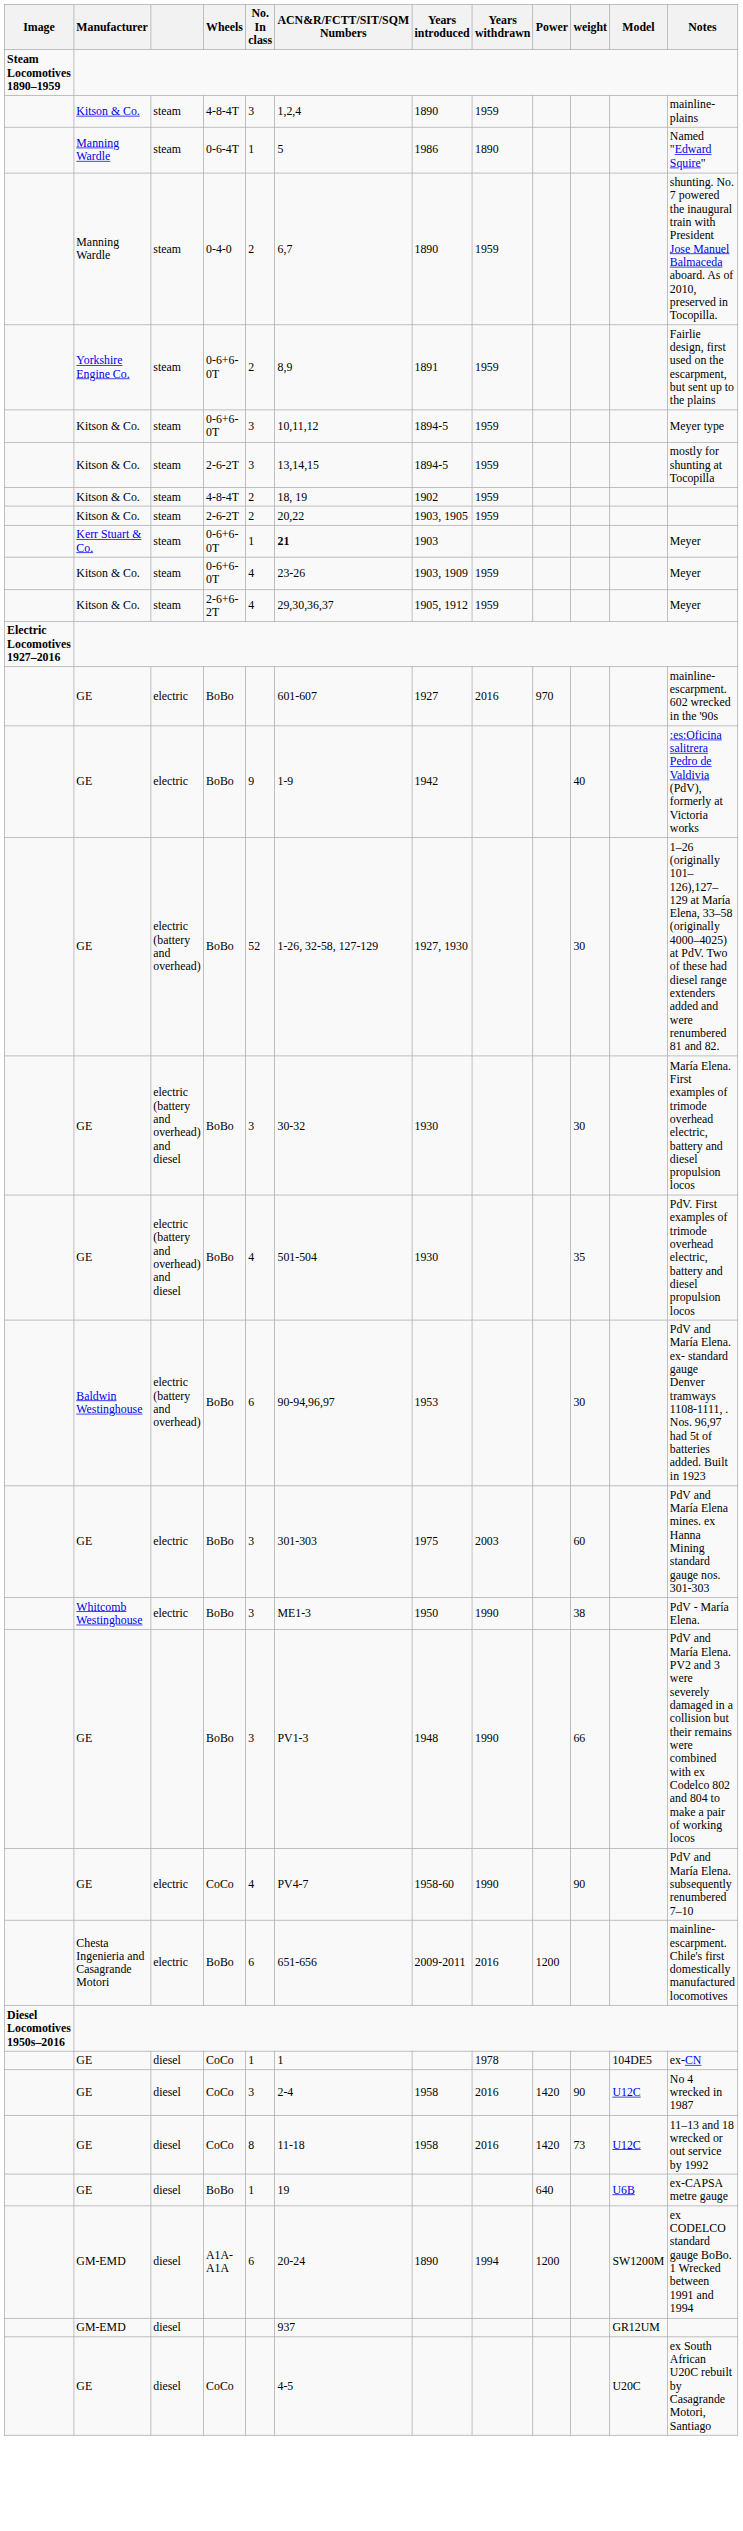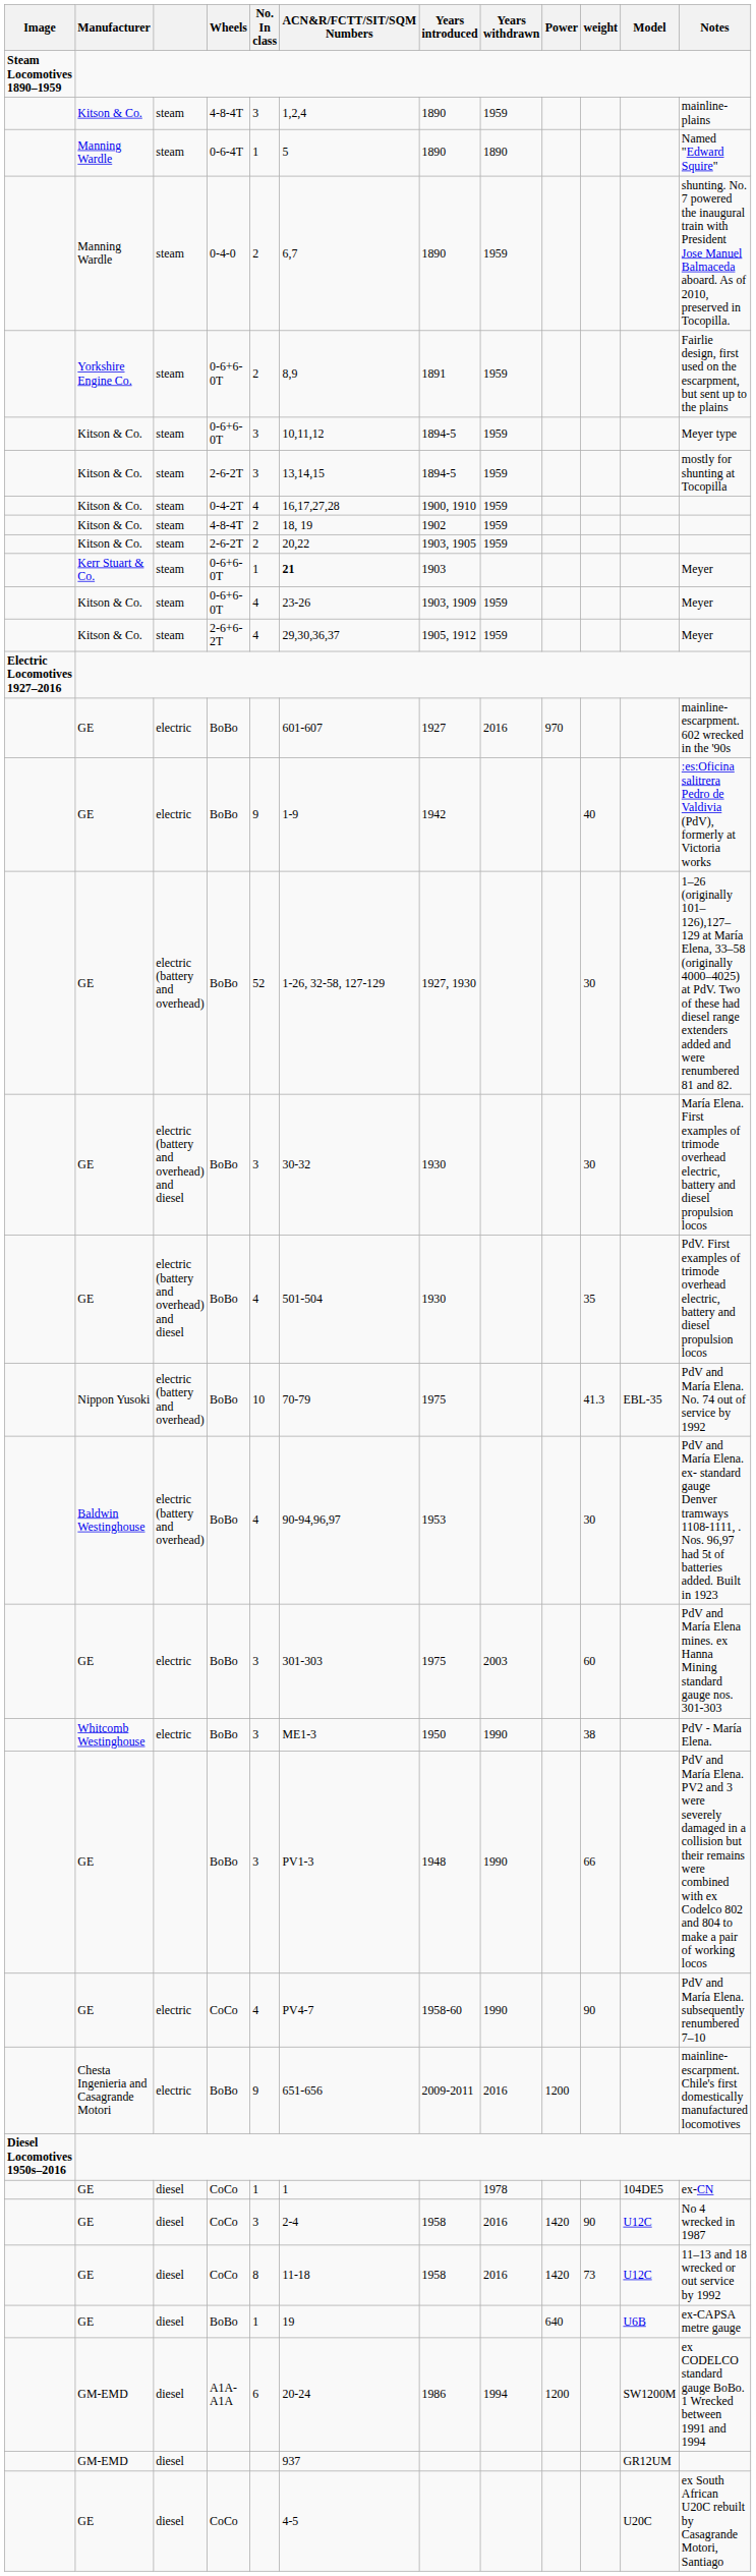Manning Wardle / 0-6-4T | Years introduced: 1986 -> 1890
+ row: Kitson & Co. | steam | 0-4-2T | 4 | 16,17,27,28 | 1900, 1910 | 1959
+ row: Nippon Yusoki | electric (battery and overhead) | BoBo | 10 | 70-79 | 1975 | 41.3 | EBL-35 | PdV and María Elena. No. 74 out of service by 1992
Baldwin Westinghouse | No. In class: 6 -> 4
Chesta Ingenieria and Casagrande Motori | No. In class: 6 -> 9
GM-EMD / A1A-A1A | Years introduced: 1890 -> 1986
